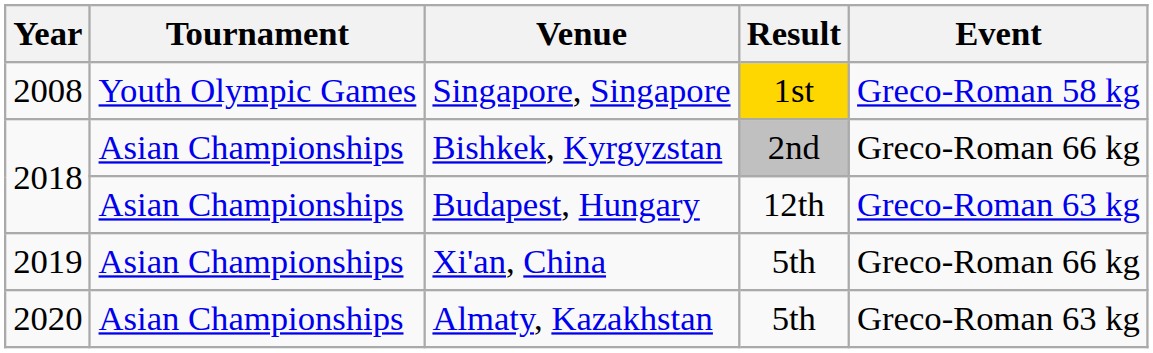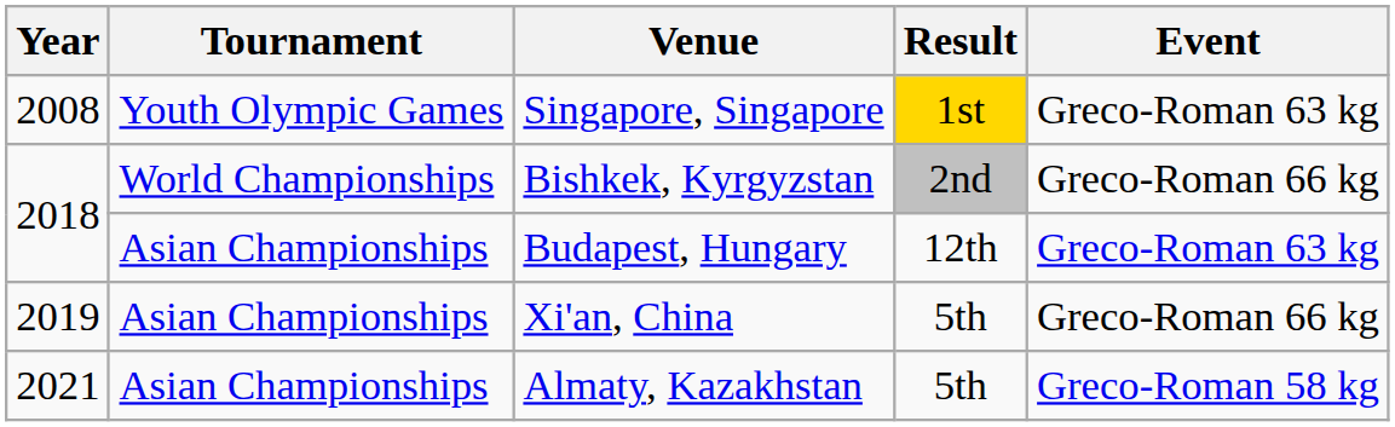Singapore, Singapore | Event: Greco-Roman 58 kg -> Greco-Roman 63 kg
Bishkek, Kyrgyzstan | Tournament: Asian Championships -> World Championships
Almaty, Kazakhstan | Year: 2020 -> 2021
Almaty, Kazakhstan | Event: Greco-Roman 63 kg -> Greco-Roman 58 kg
